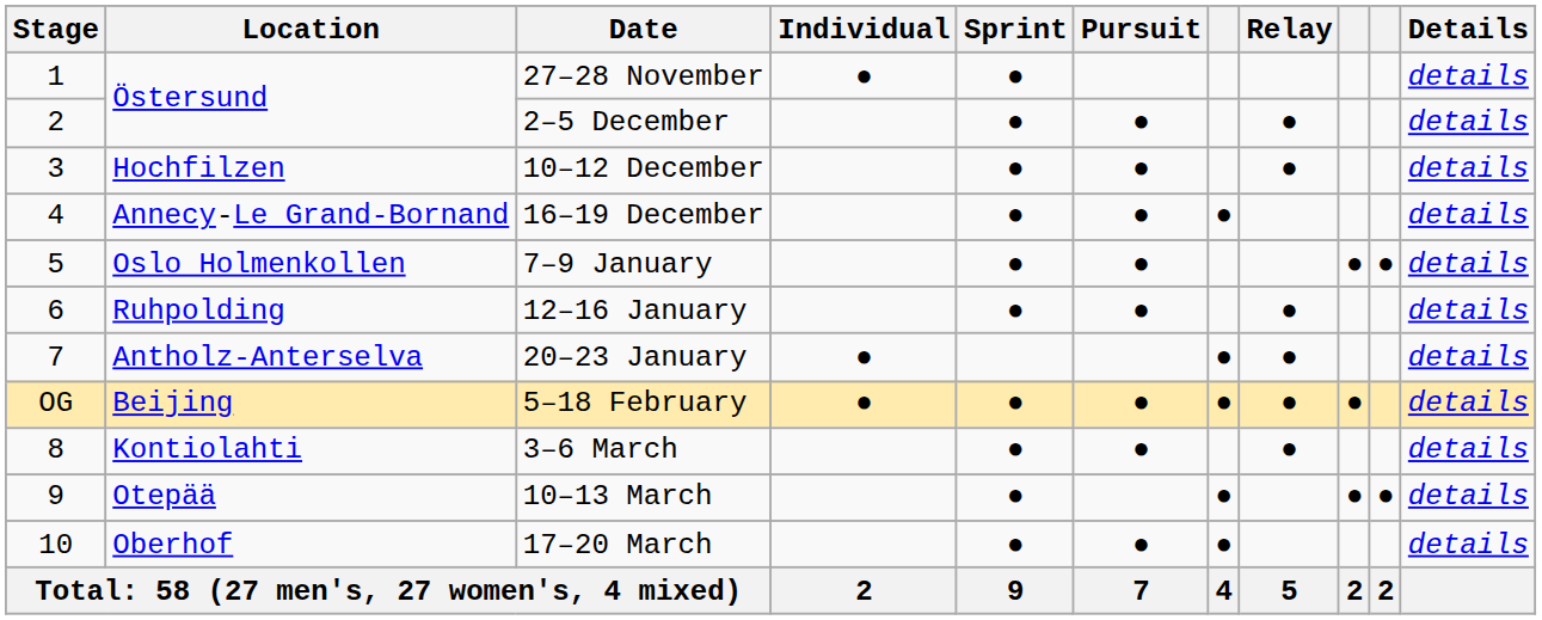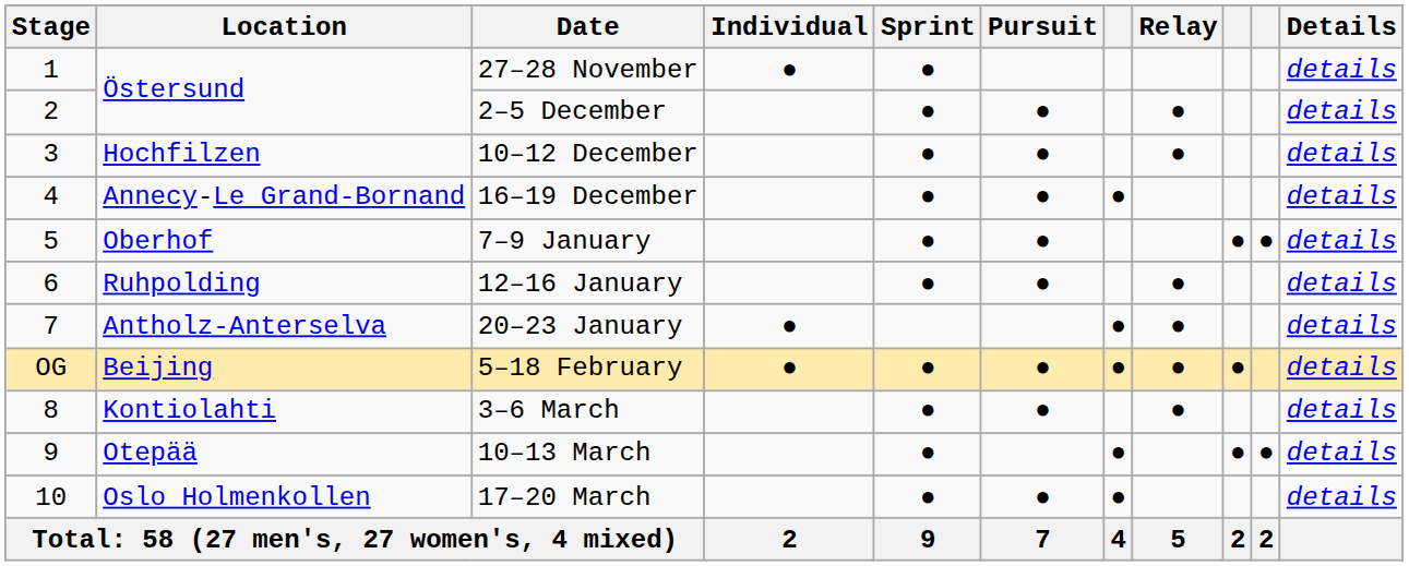7–9 January | Location: Oslo Holmenkollen -> Oberhof
17–20 March | Location: Oberhof -> Oslo Holmenkollen
